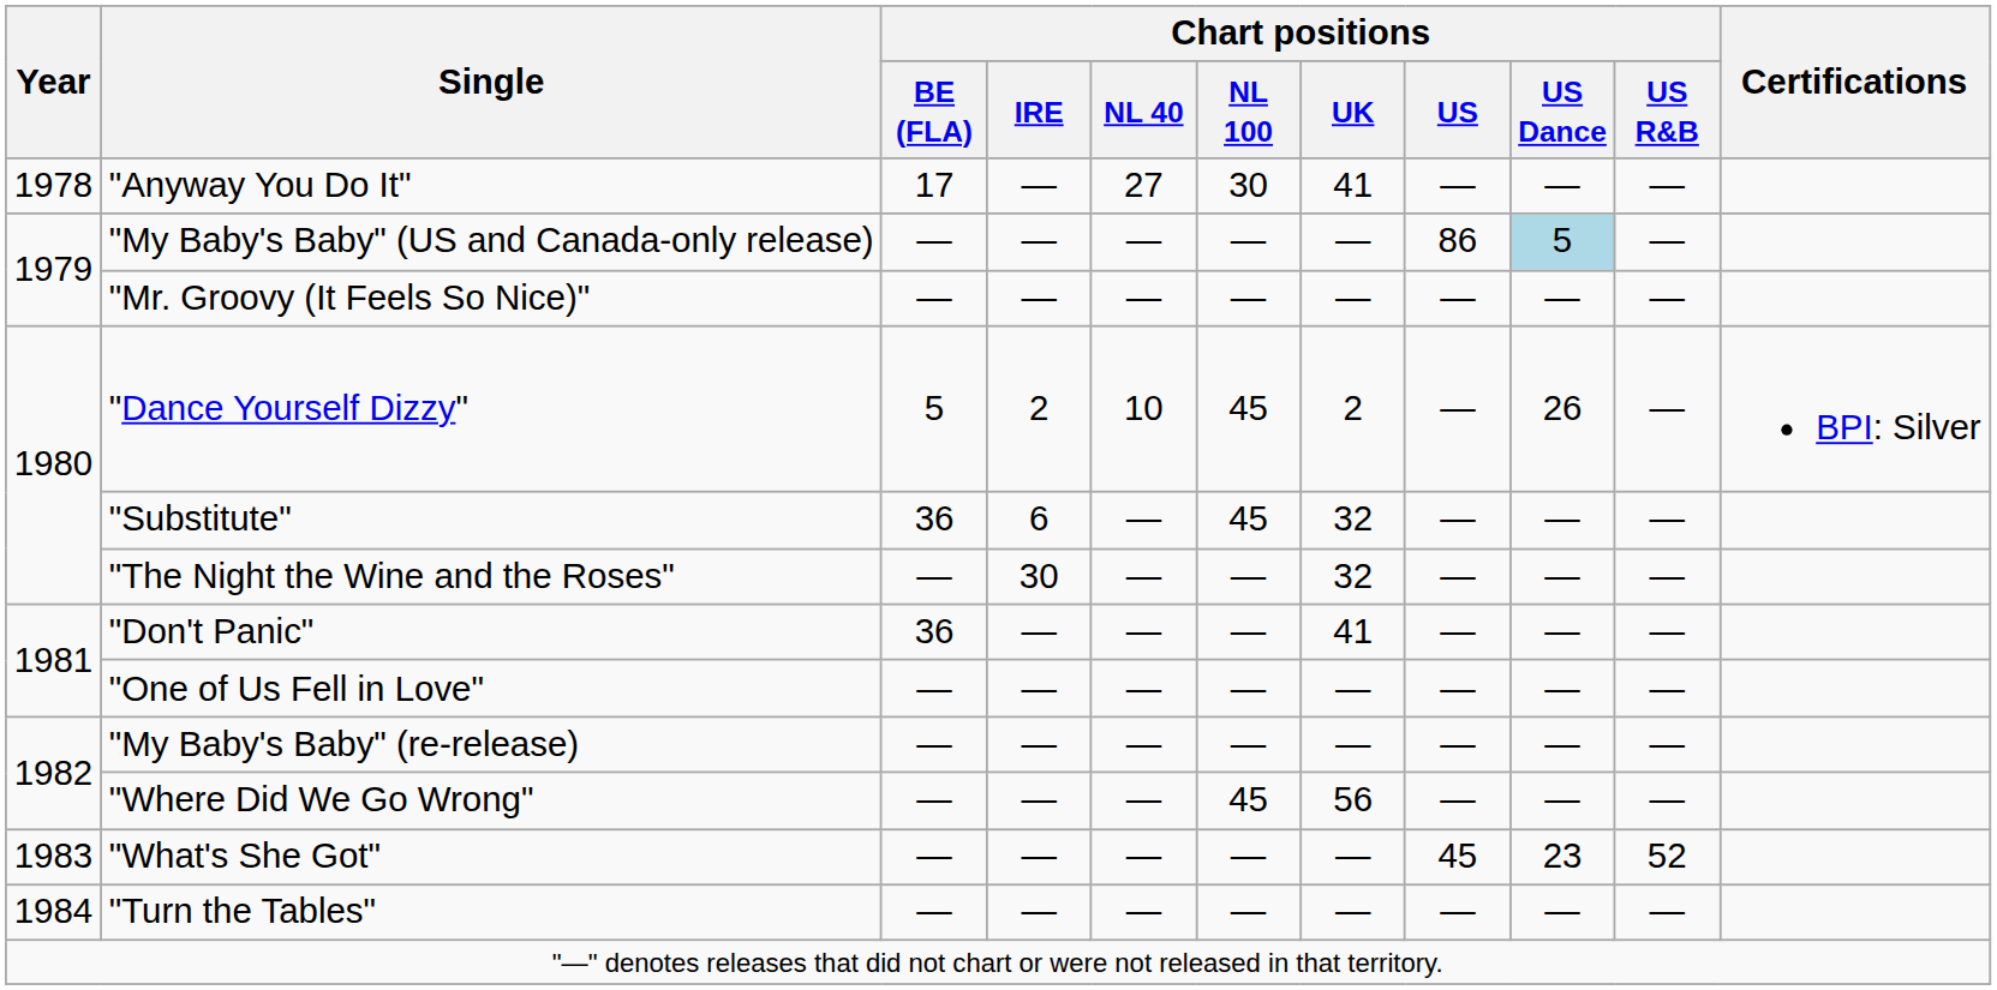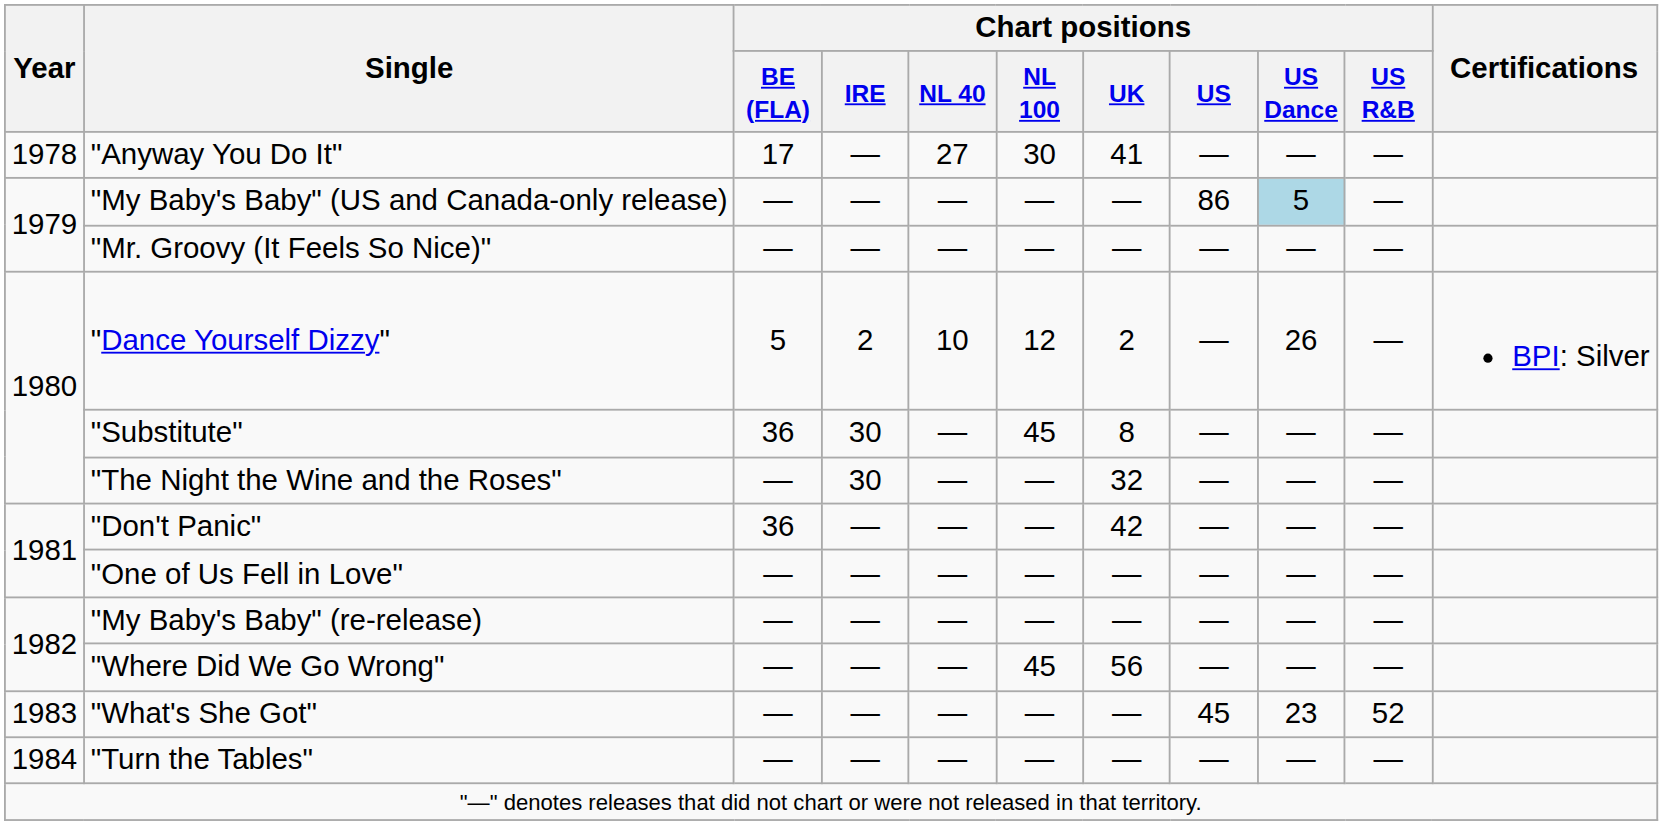"Dance Yourself Dizzy" | Chart positions / NL 100: 45 -> 12
"Substitute" | Chart positions / IRE: 6 -> 30
"Substitute" | Chart positions / UK: 32 -> 8
"Don't Panic" | Chart positions / UK: 41 -> 42
